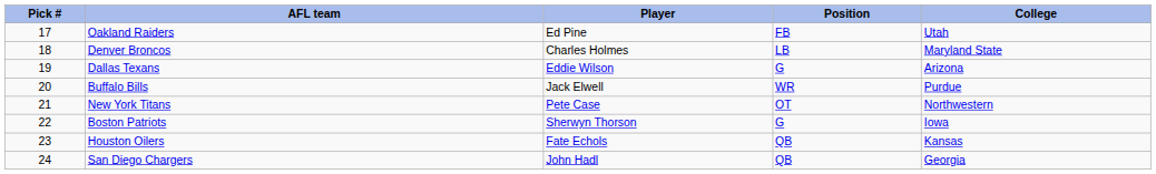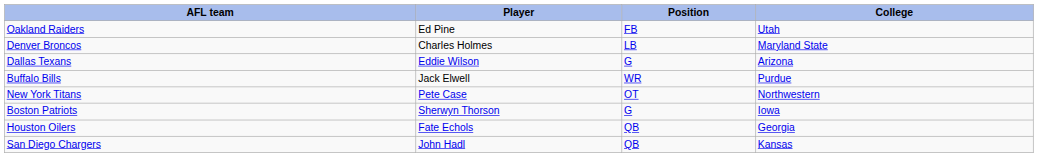- column: Pick # | 17 | 18 | 19 | 20 | 21 | 22 | 23 | 24
Houston Oilers | College: Kansas -> Georgia
San Diego Chargers | College: Georgia -> Kansas
